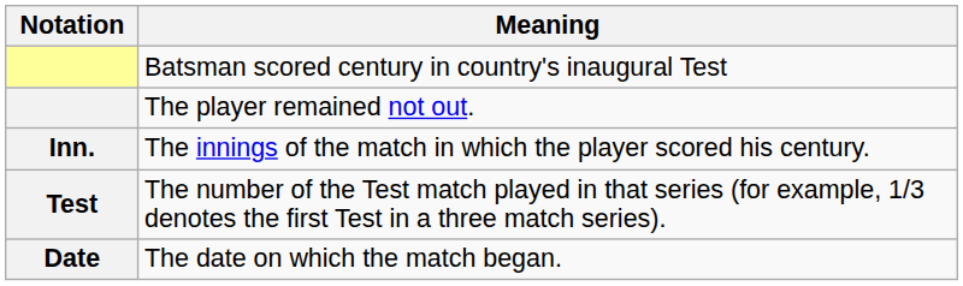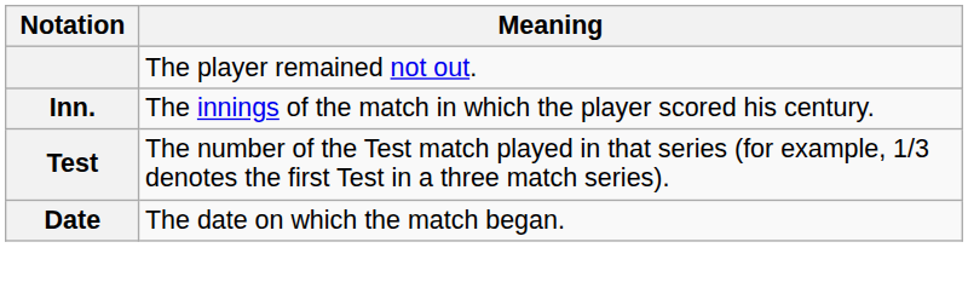- row: Batsman scored century in country's inaugural Test
